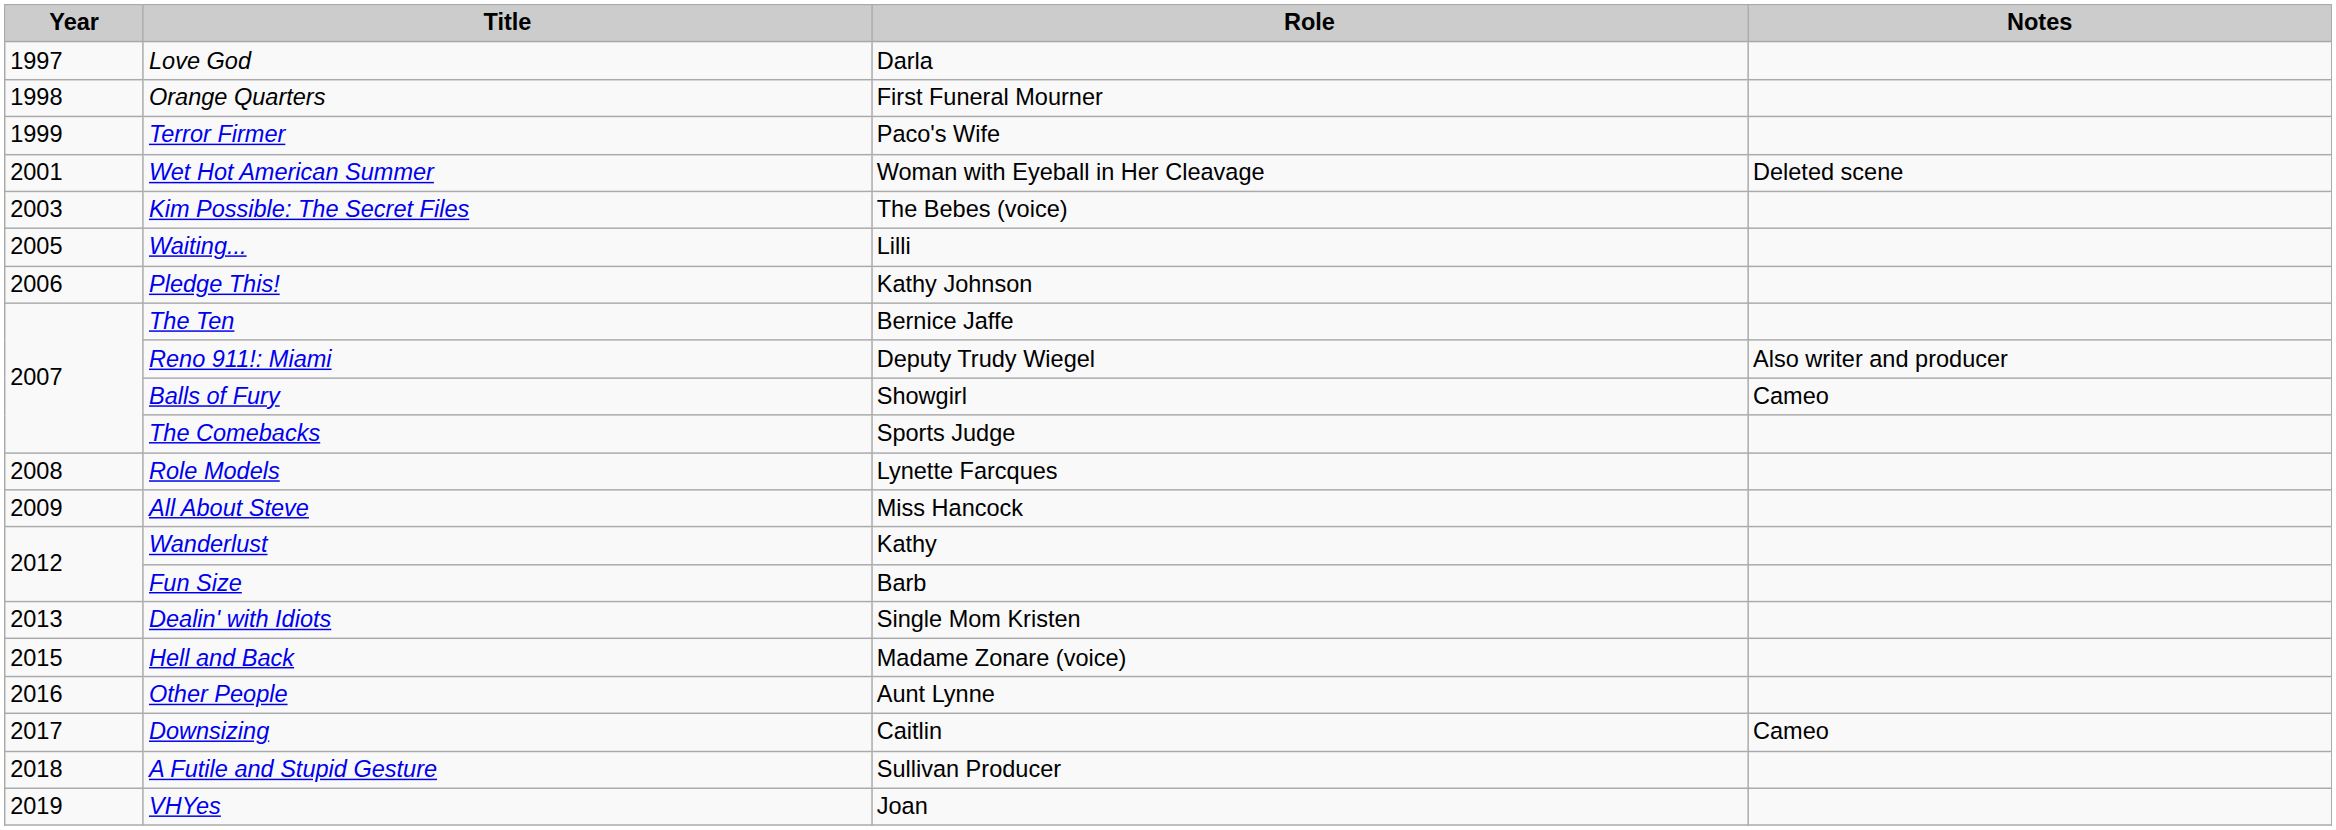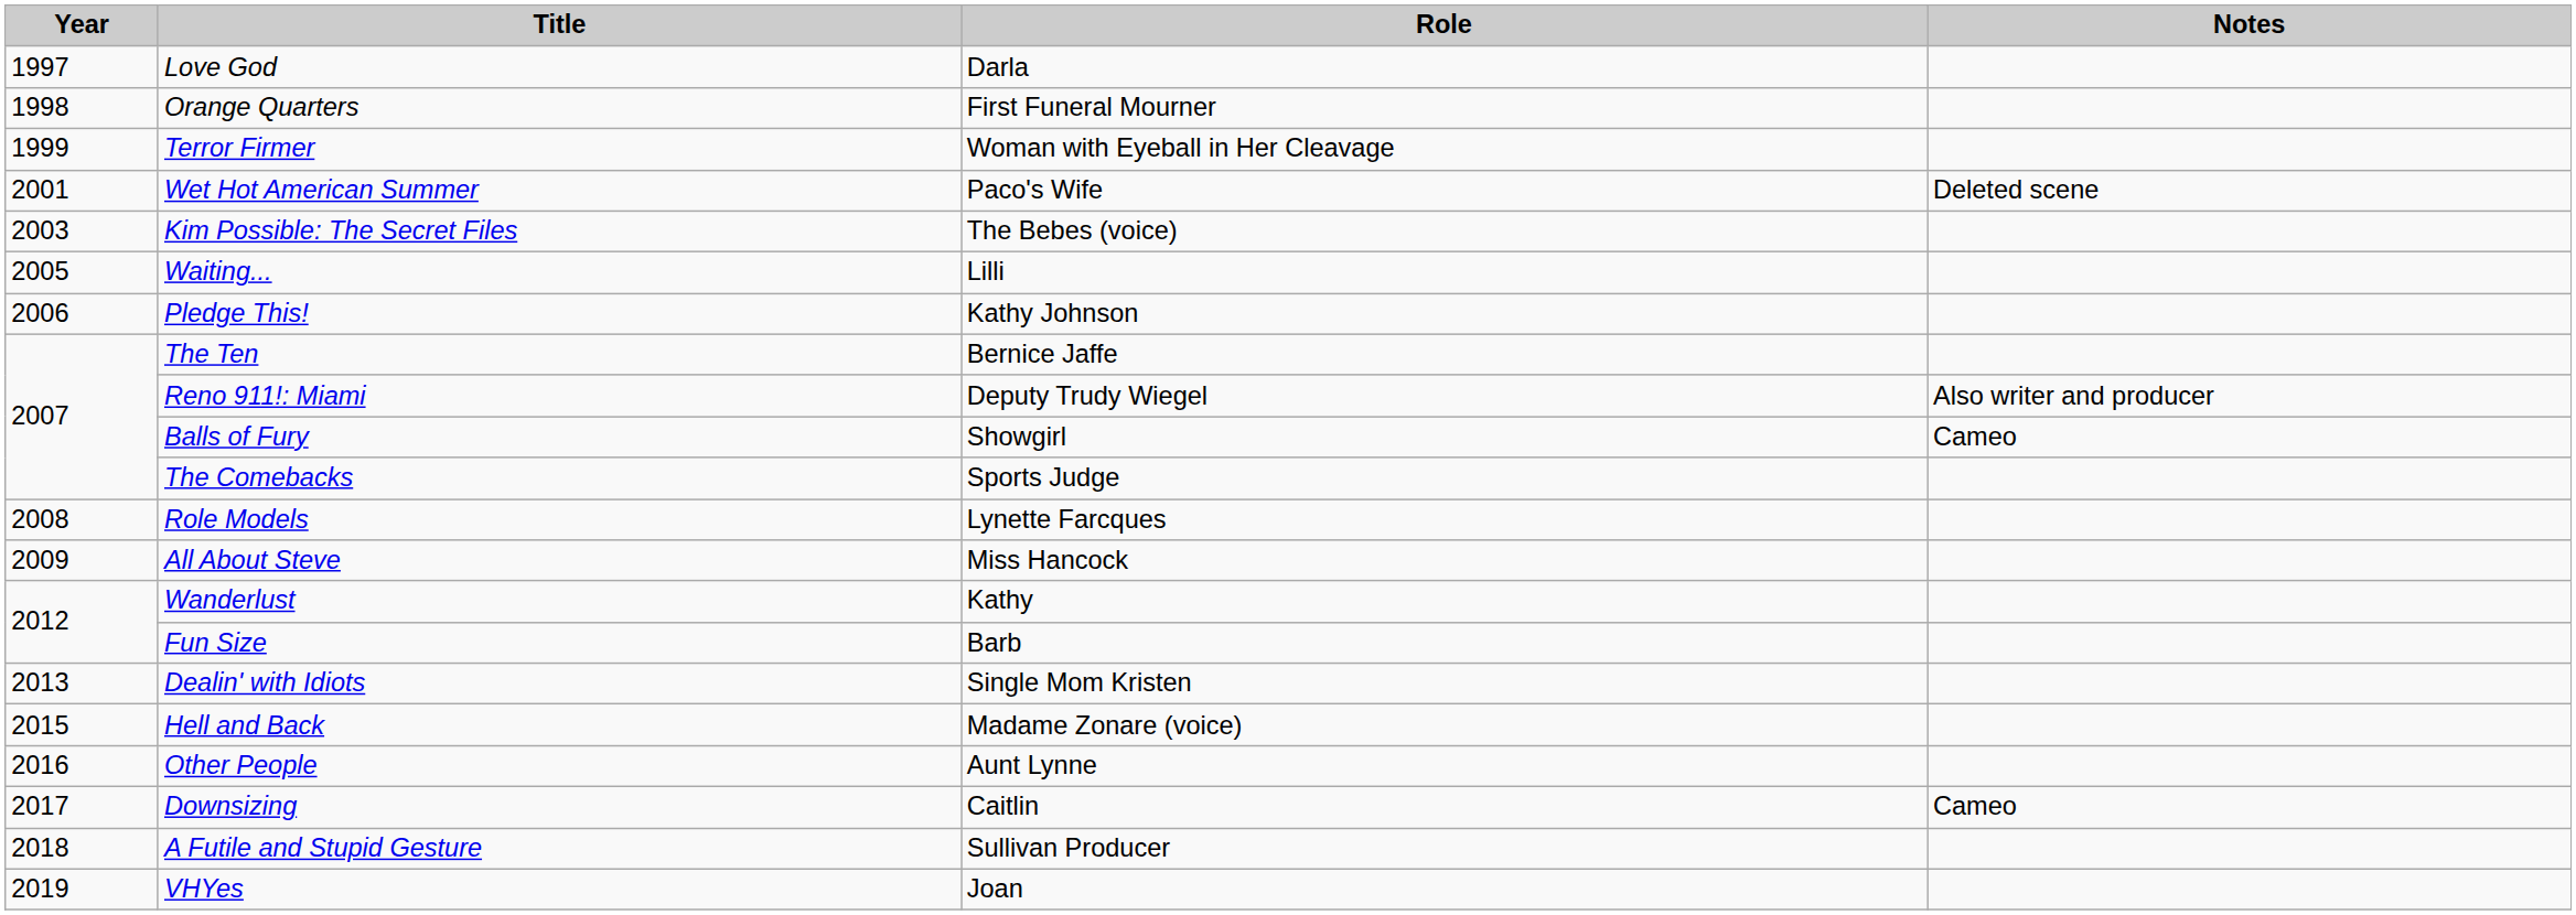Terror Firmer | Role: Paco's Wife -> Woman with Eyeball in Her Cleavage
Wet Hot American Summer | Role: Woman with Eyeball in Her Cleavage -> Paco's Wife
